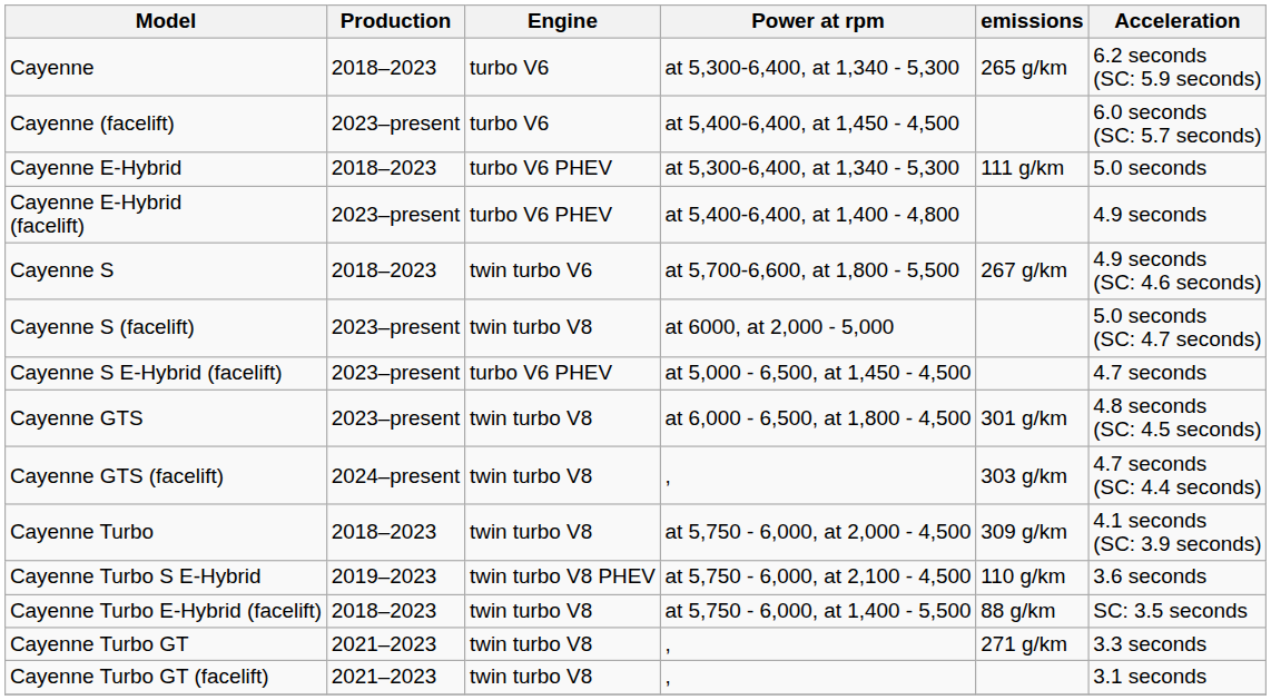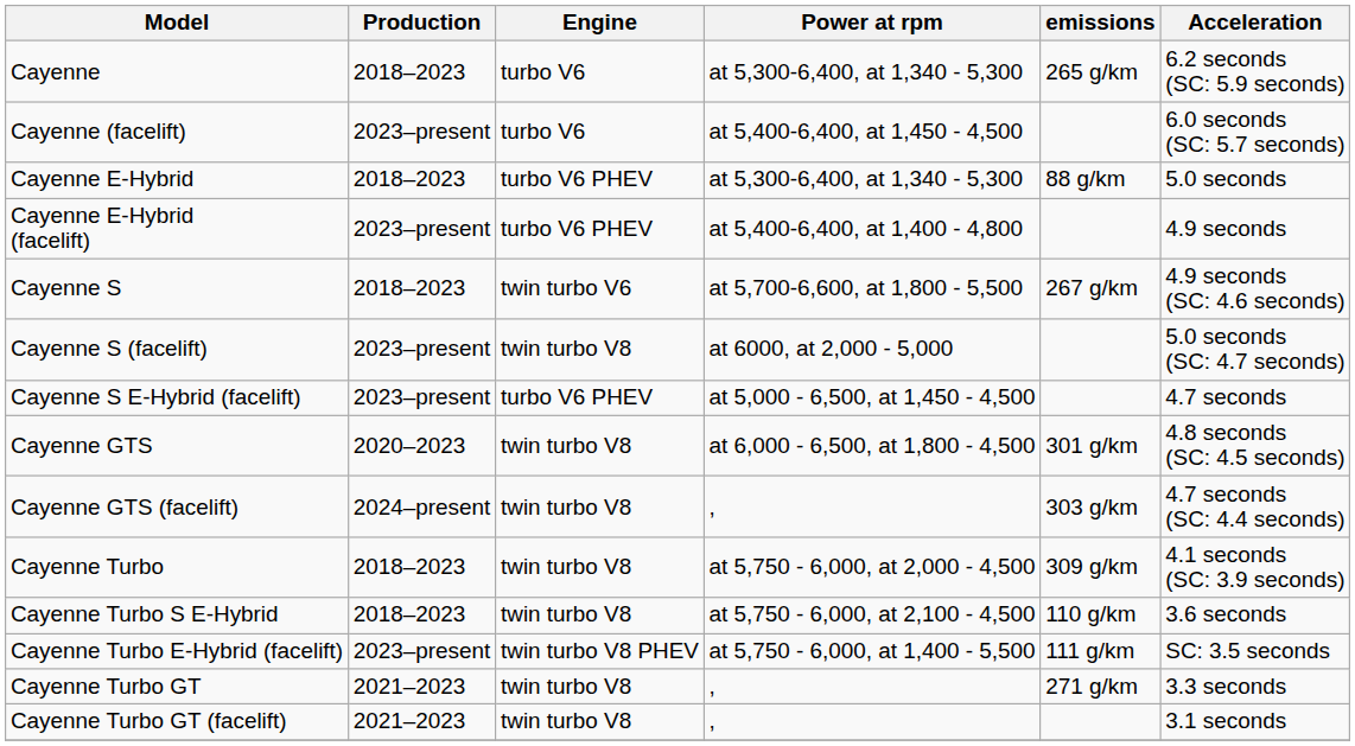Cayenne E-Hybrid | emissions: 111 g/km -> 88 g/km
Cayenne GTS | Production: 2023–present -> 2020–2023
Cayenne Turbo S E-Hybrid | Production: 2019–2023 -> 2018–2023
Cayenne Turbo S E-Hybrid | Engine: twin turbo V8 PHEV -> twin turbo V8
Cayenne Turbo E-Hybrid (facelift) | Production: 2018–2023 -> 2023–present
Cayenne Turbo E-Hybrid (facelift) | Engine: twin turbo V8 -> twin turbo V8 PHEV
Cayenne Turbo E-Hybrid (facelift) | emissions: 88 g/km -> 111 g/km
